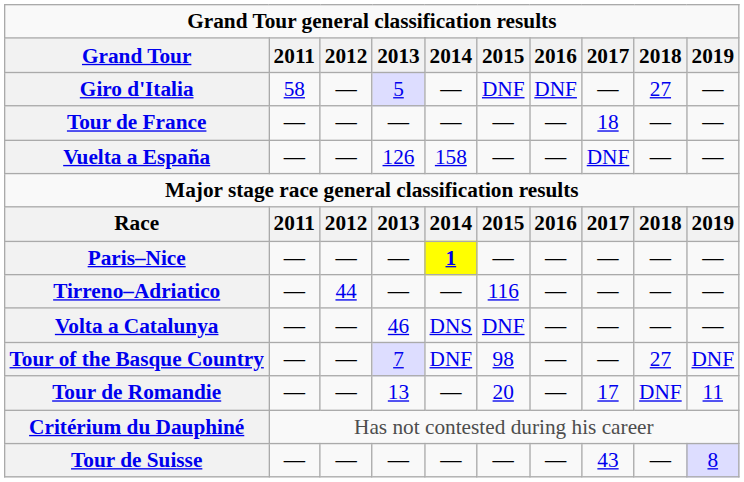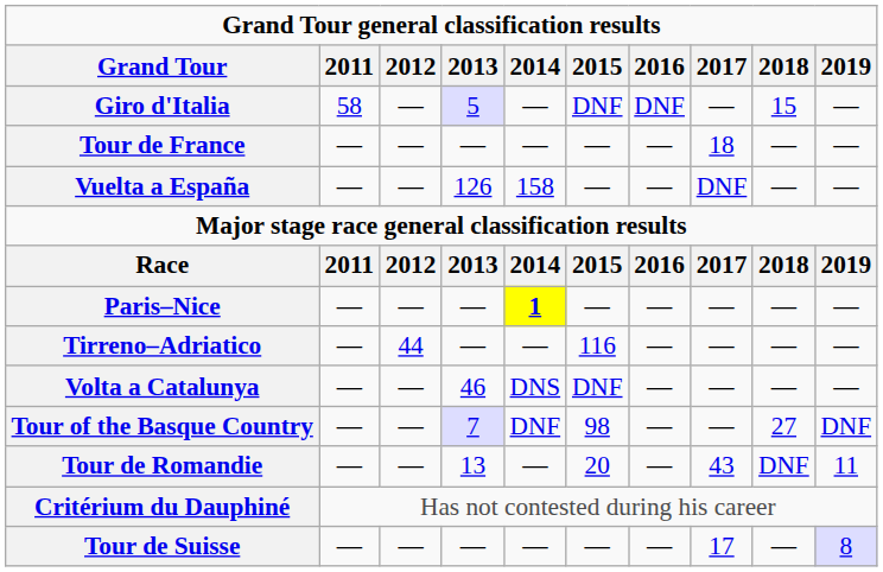Giro d'Italia | 2018: 27 -> 15
Tour de Romandie | 2017: 17 -> 43
Tour de Suisse | 2017: 43 -> 17
